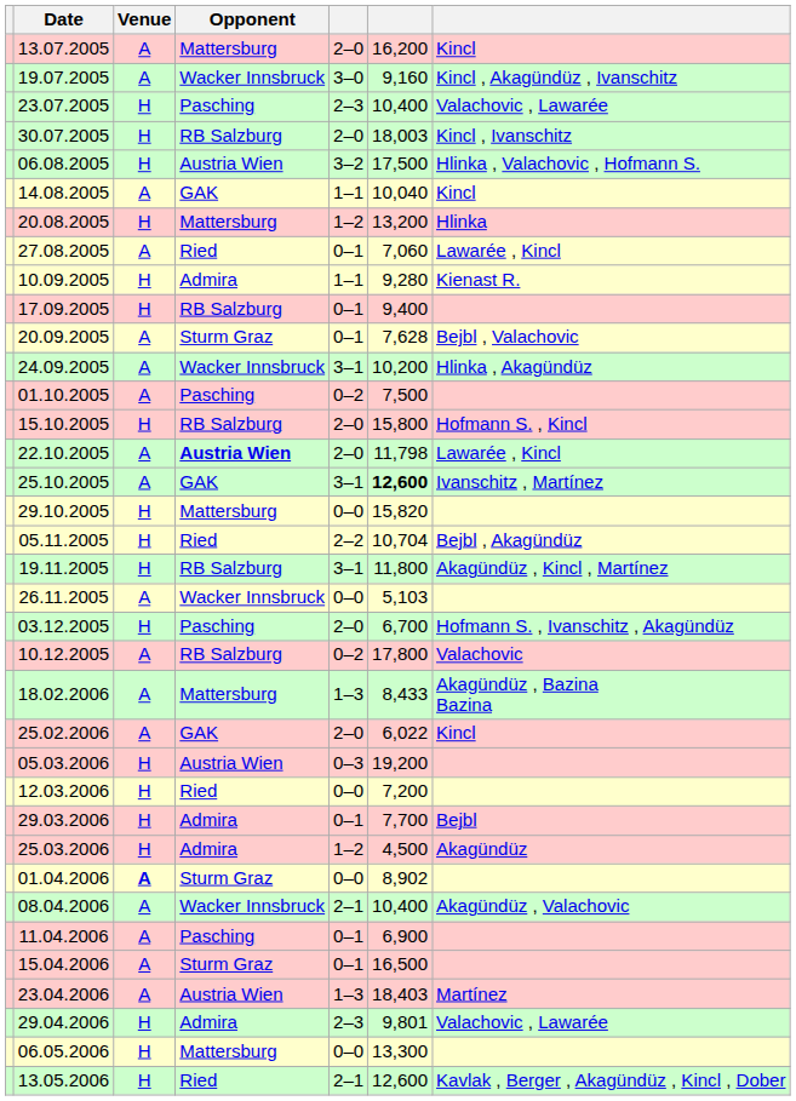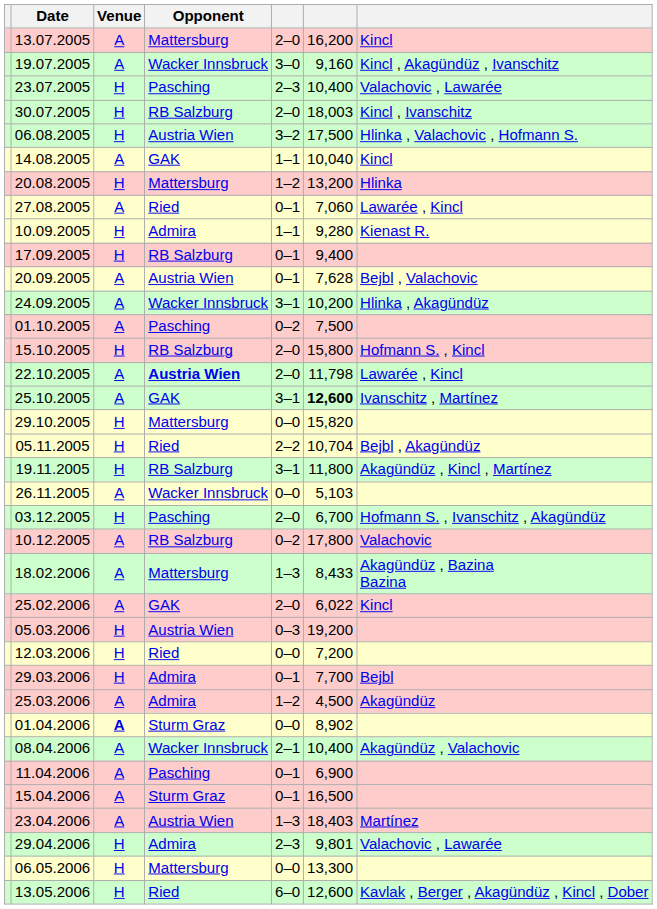20.09.2005 | Opponent: Sturm Graz -> Austria Wien
25.03.2006 | Venue: H -> A
13.05.2006 | column 5: 2–1 -> 6–0
